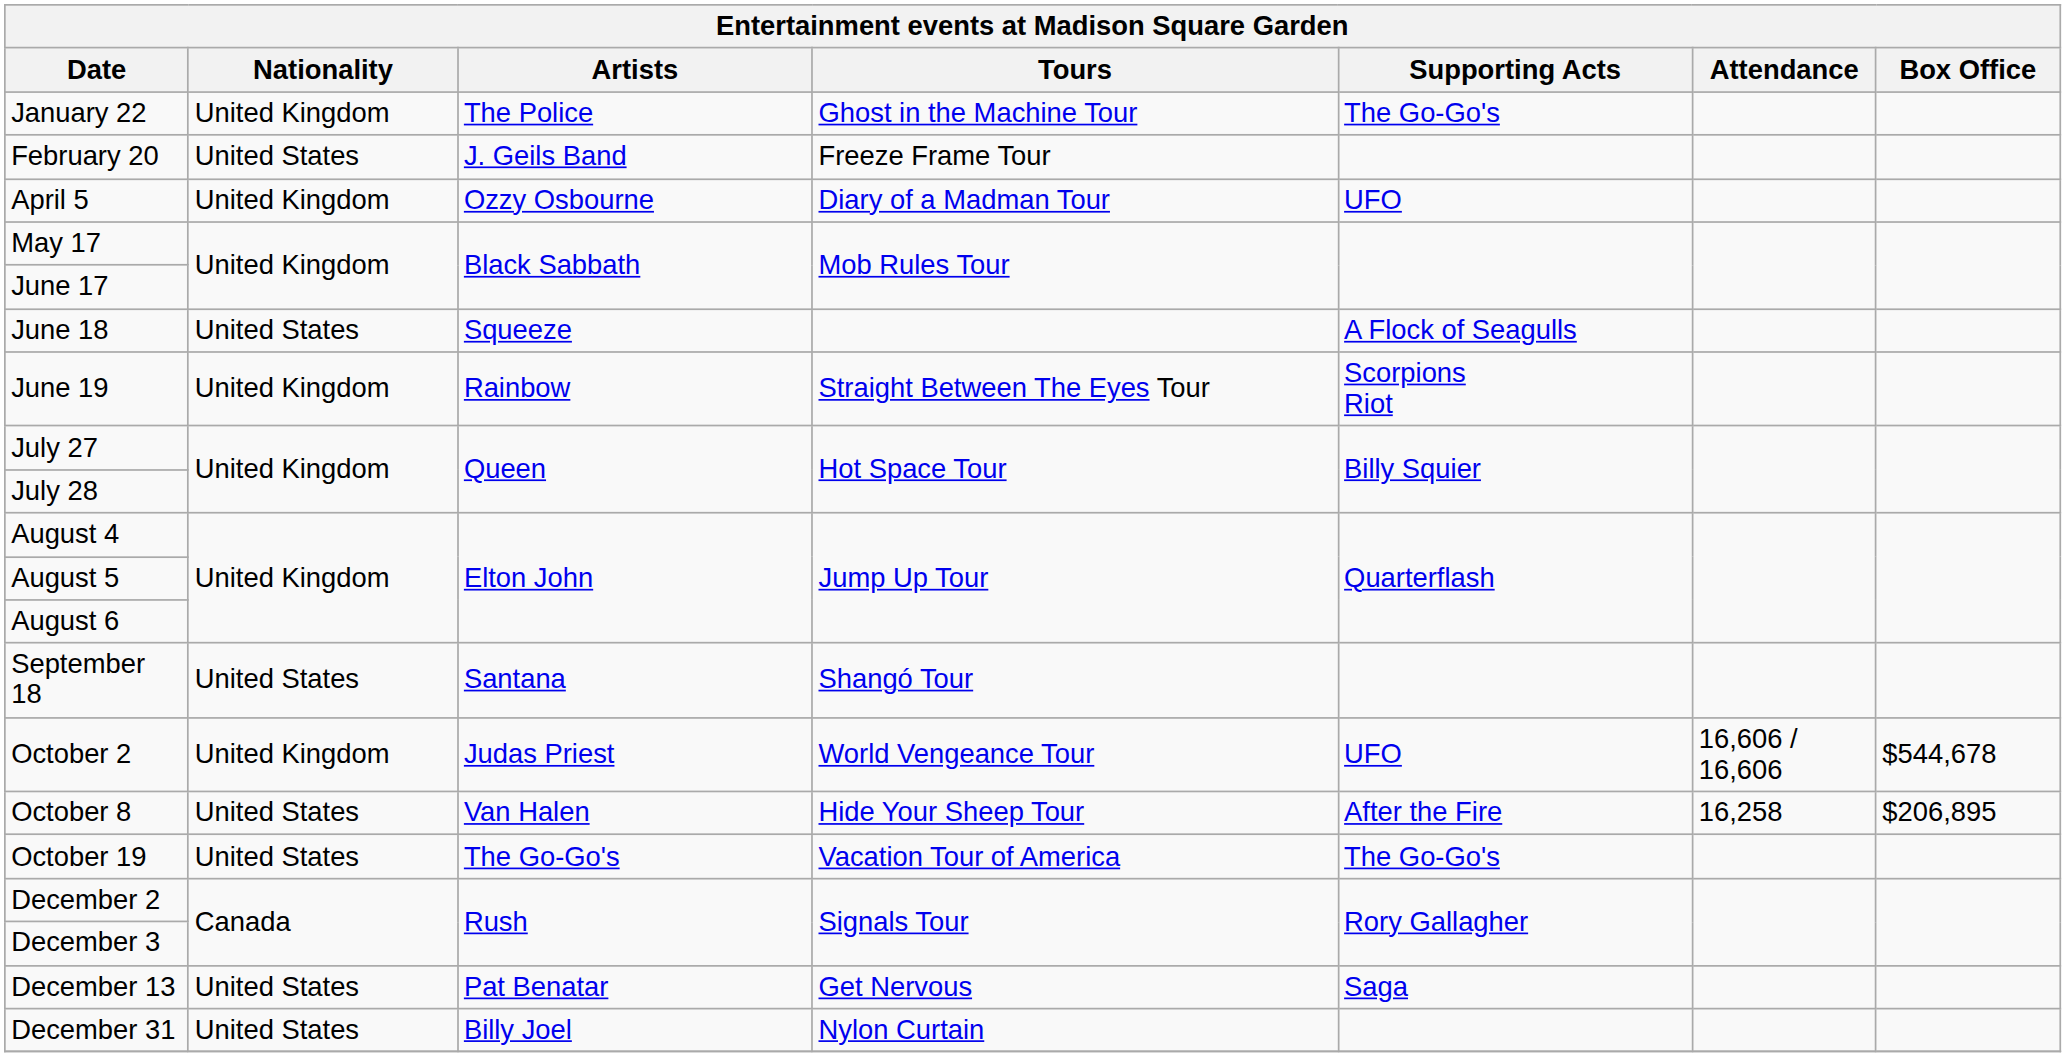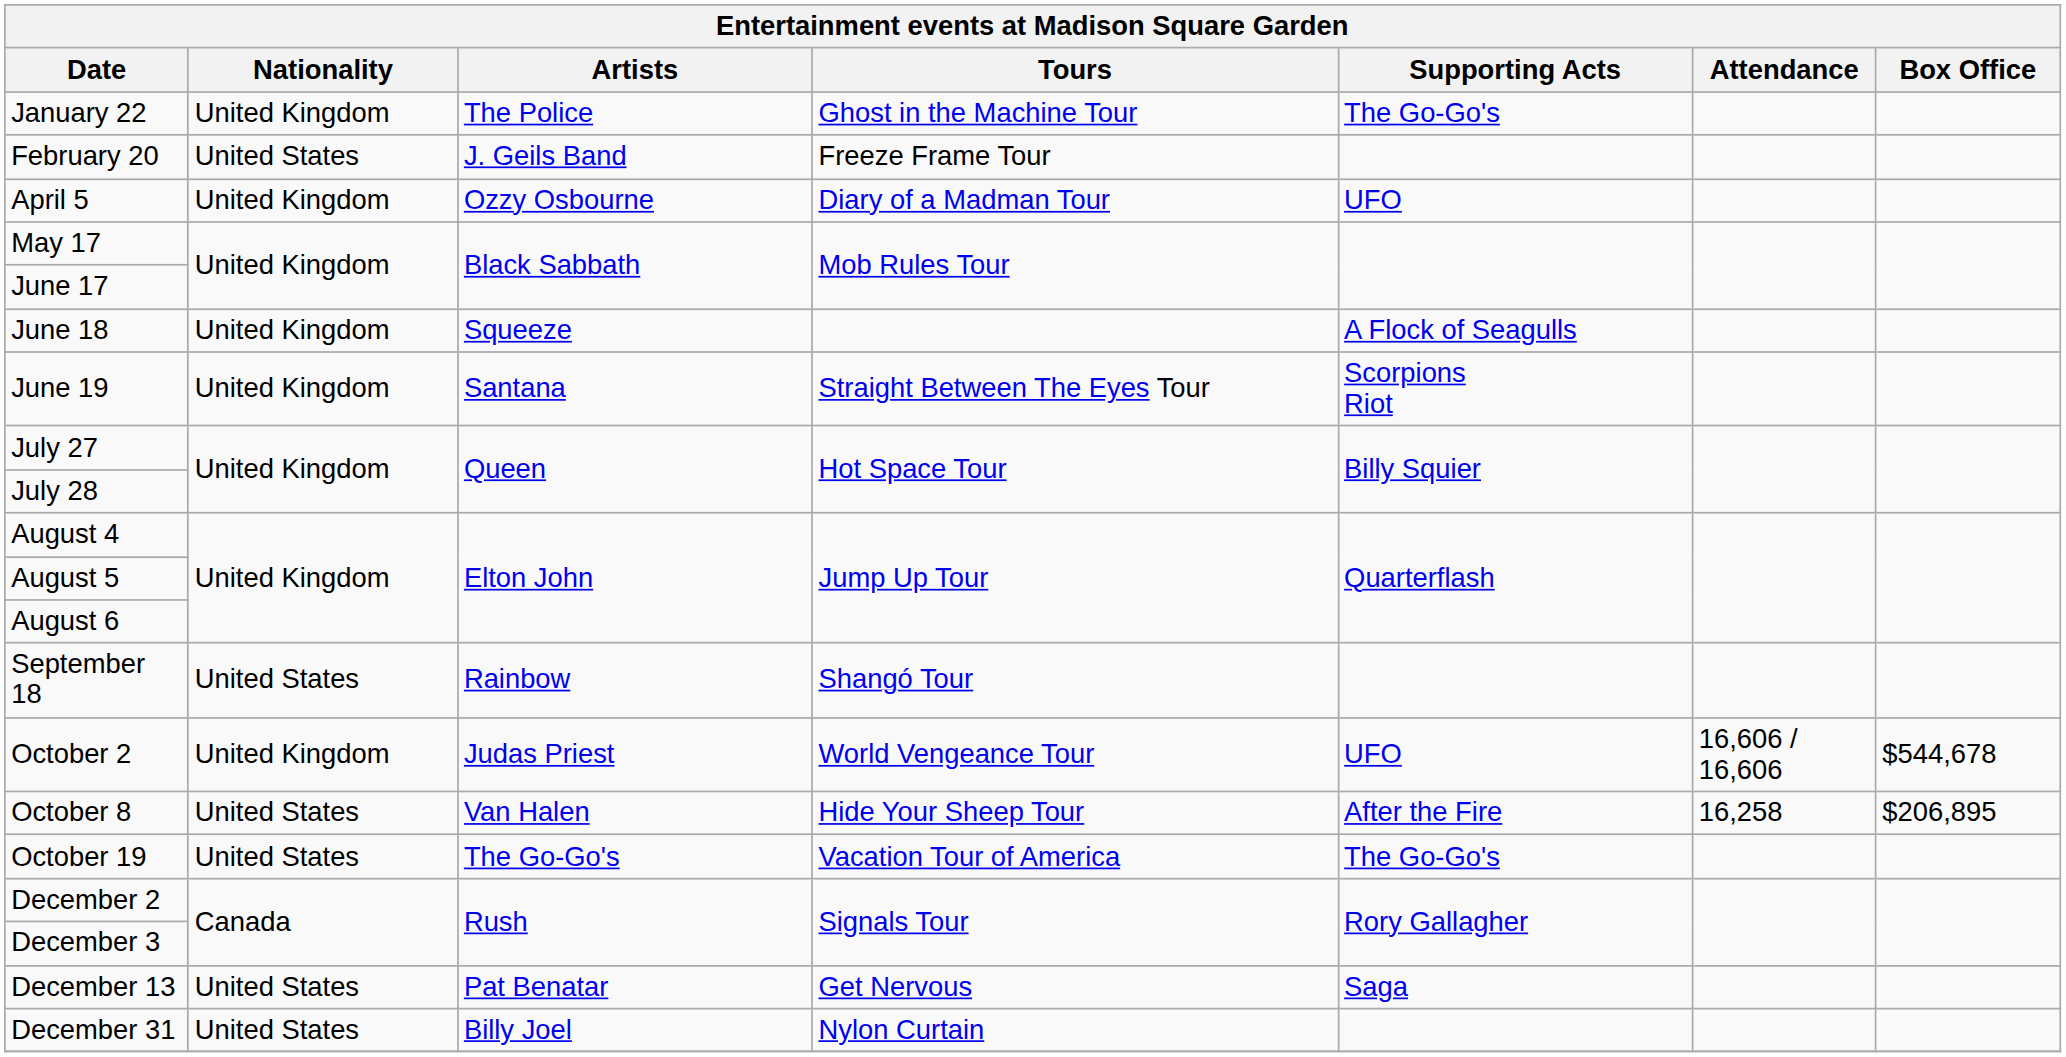June 18 | Nationality: United States -> United Kingdom
June 19 | Artists: Rainbow -> Santana
September 18 | Artists: Santana -> Rainbow
